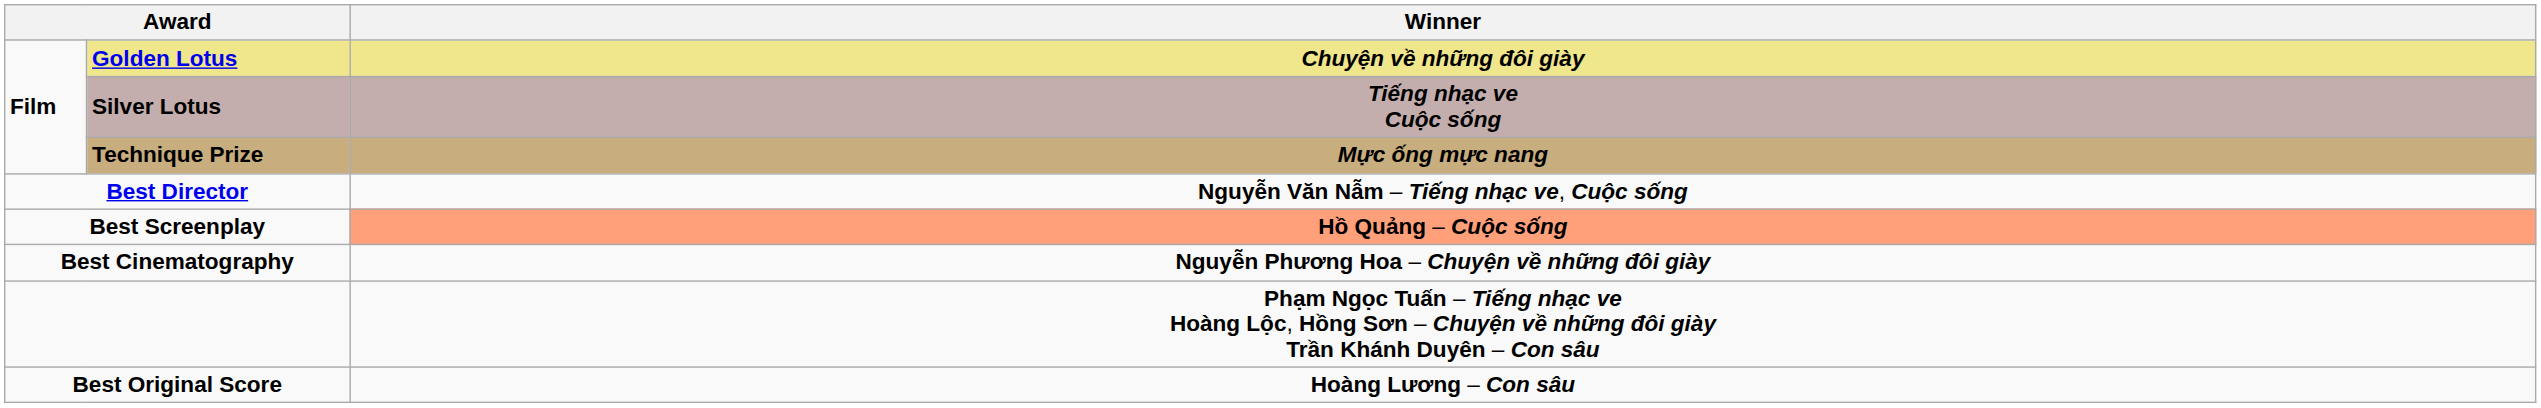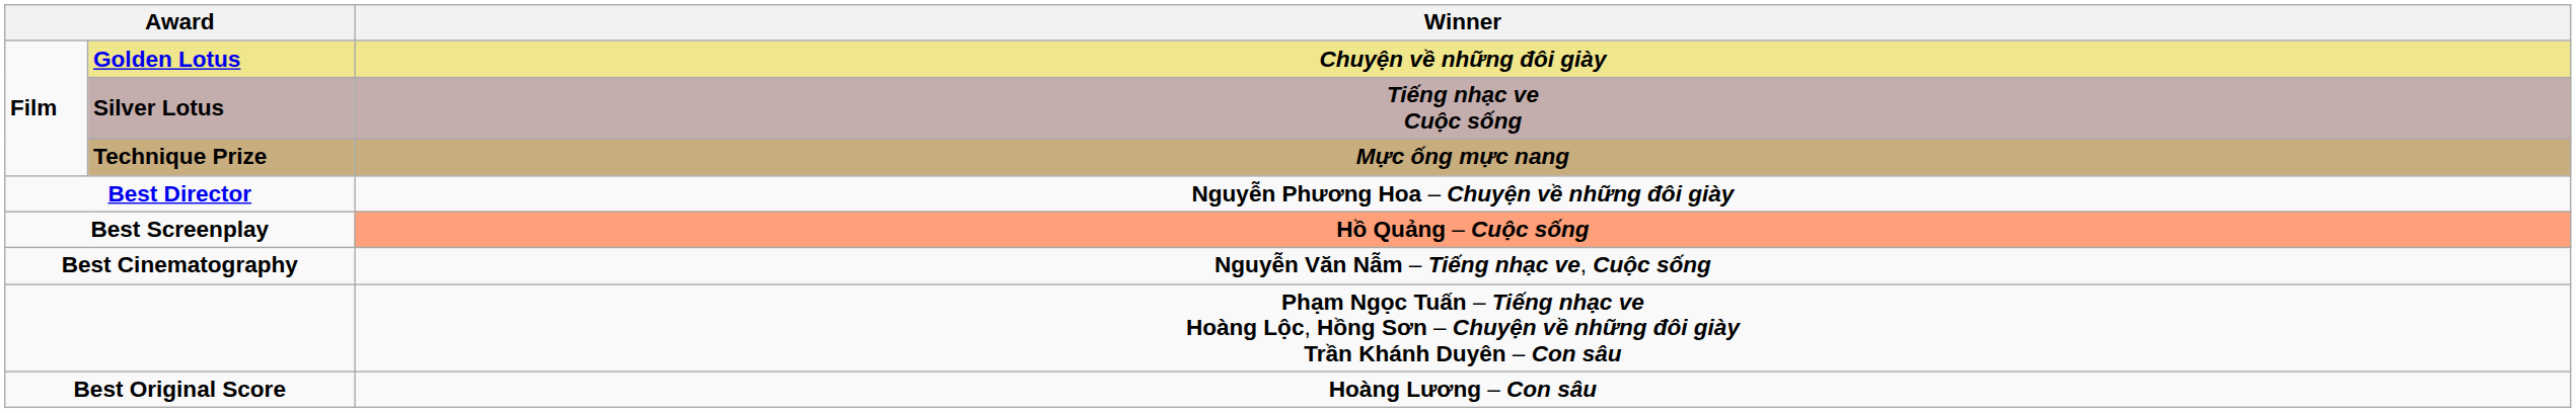Best Director | Winner: Nguyễn Văn Nẫm – Tiếng nhạc ve, Cuộc sống -> Nguyễn Phương Hoa – Chuyện về những đôi giày
Best Cinematography | Winner: Nguyễn Phương Hoa – Chuyện về những đôi giày -> Nguyễn Văn Nẫm – Tiếng nhạc ve, Cuộc sống
